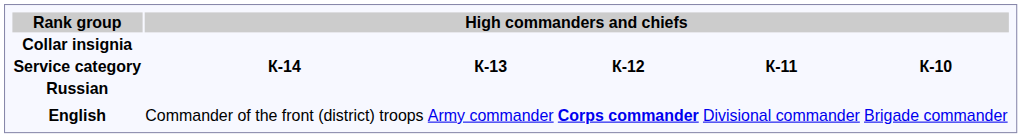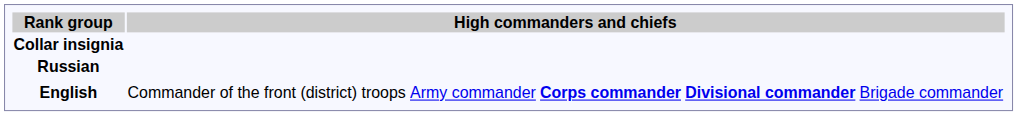- row: Service category | К-14 | К-13 | К-12 | К-11 | К-10
English | column 5: normal -> bold
